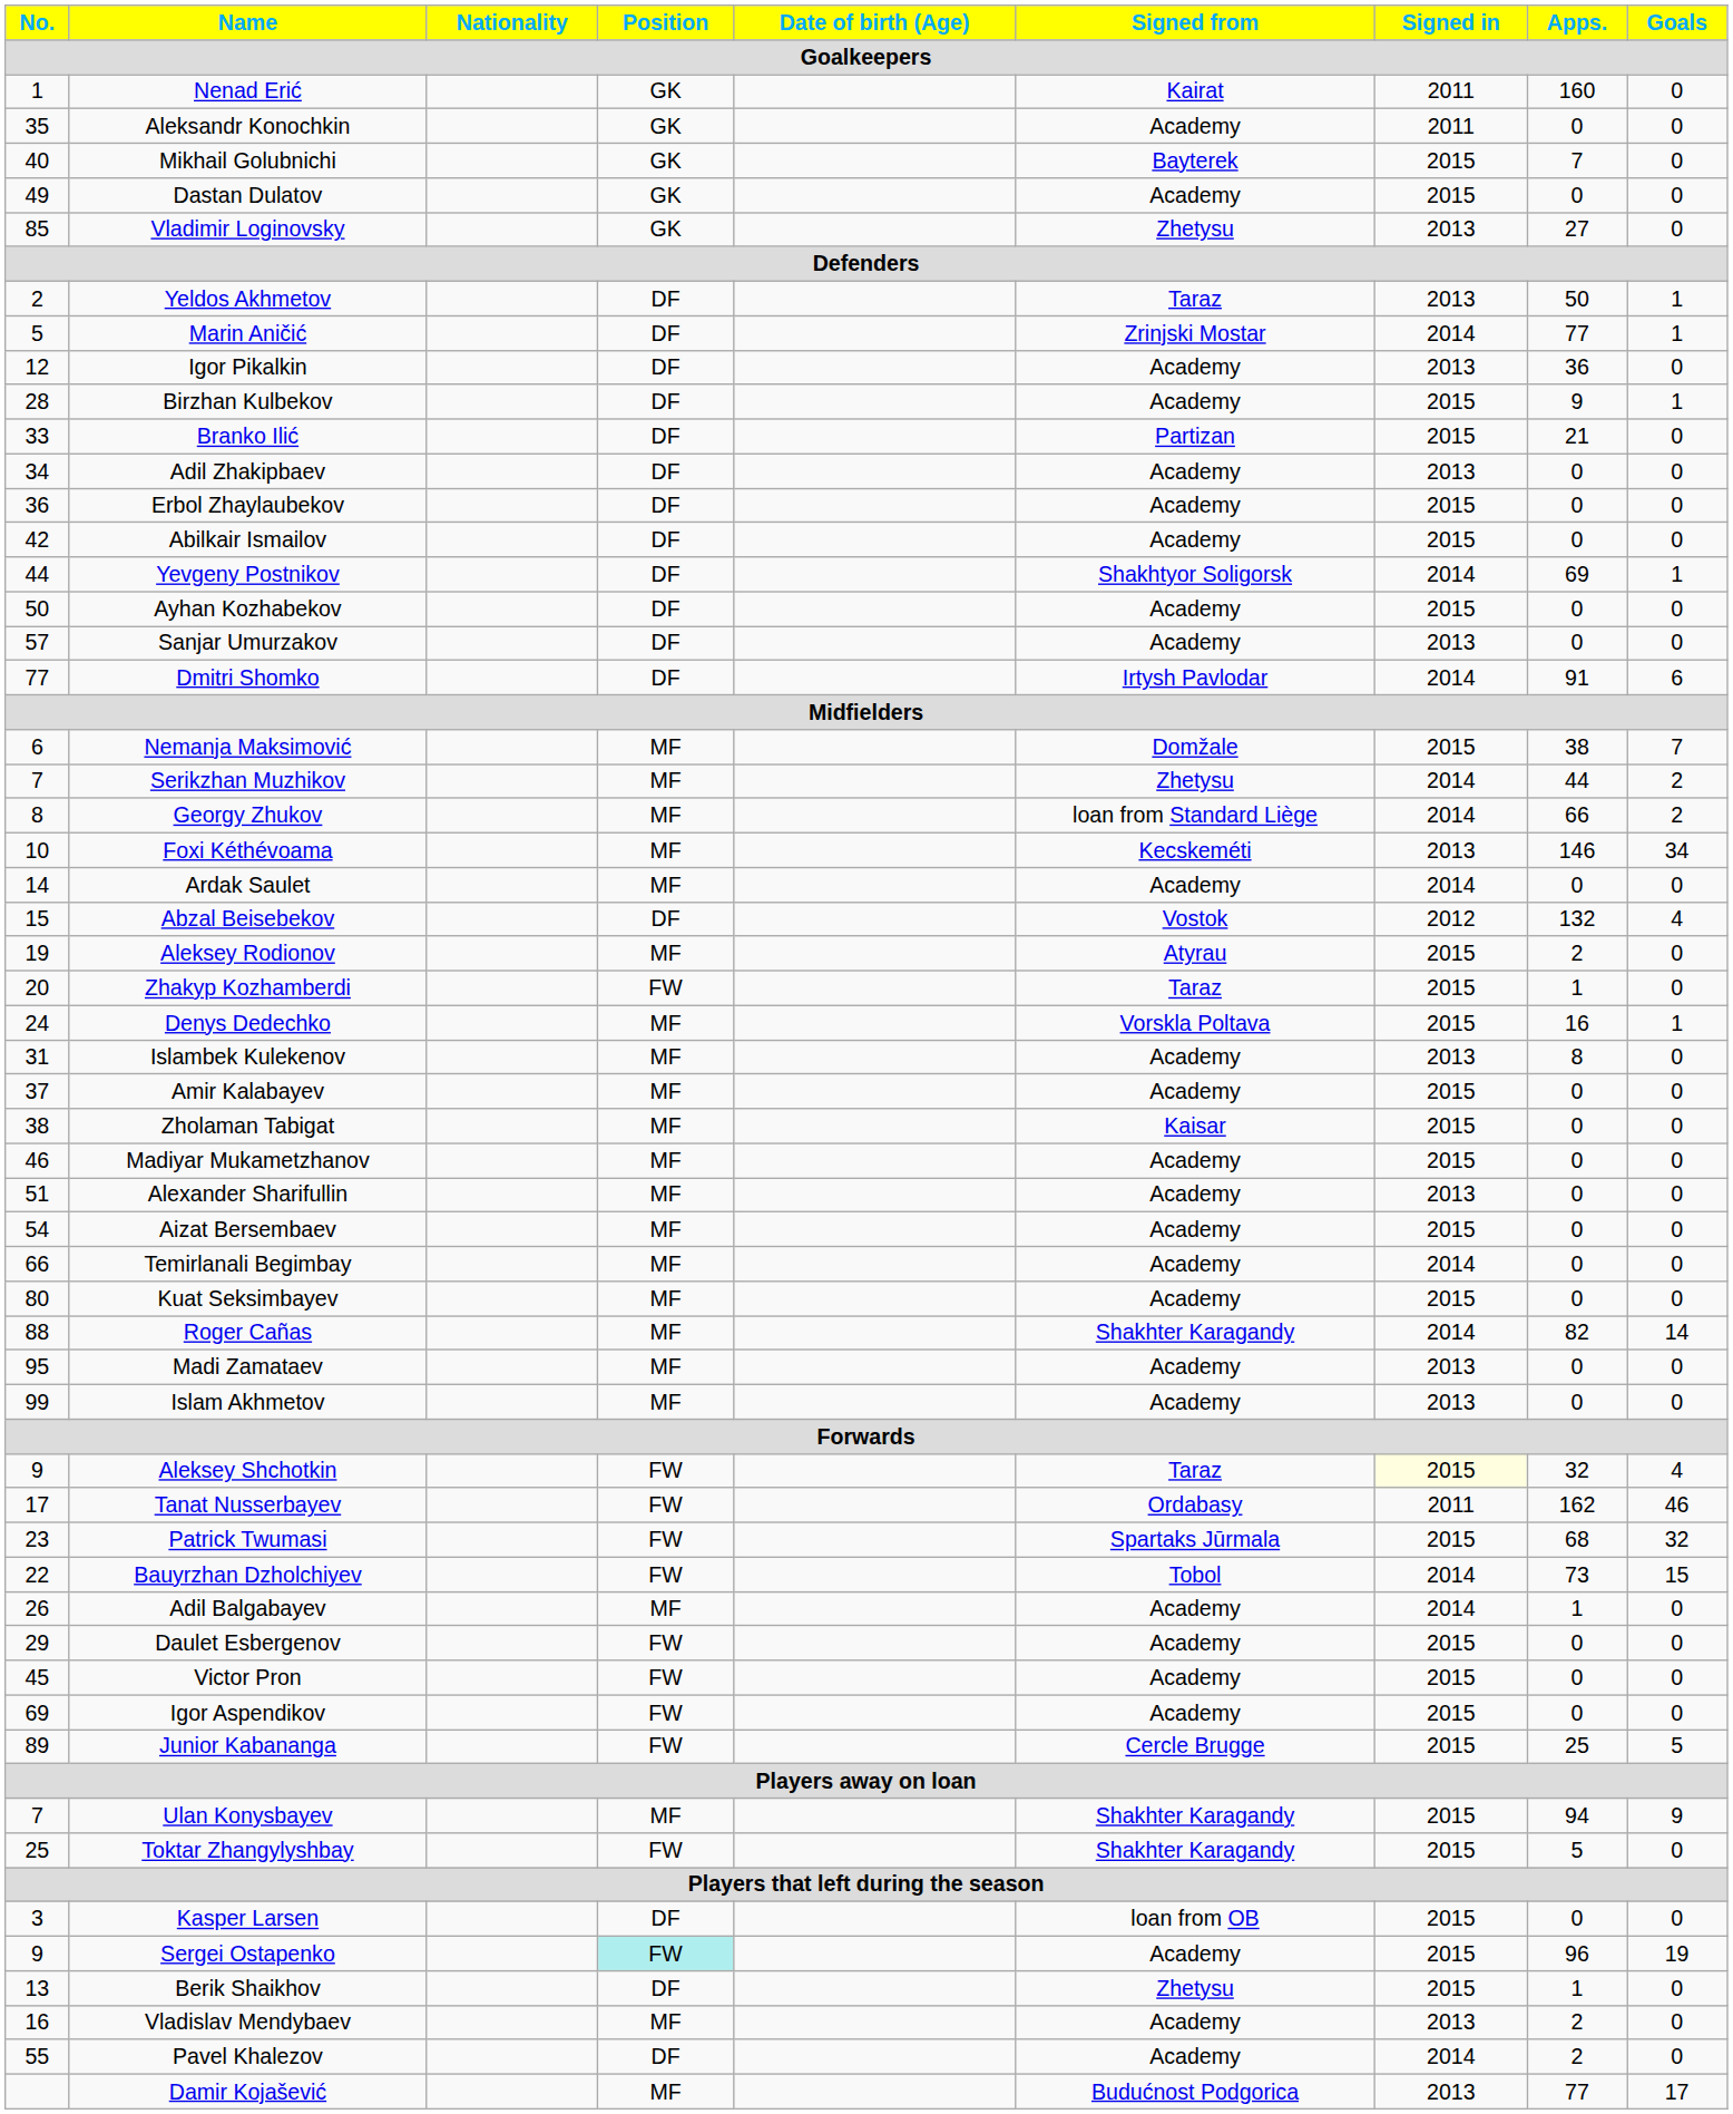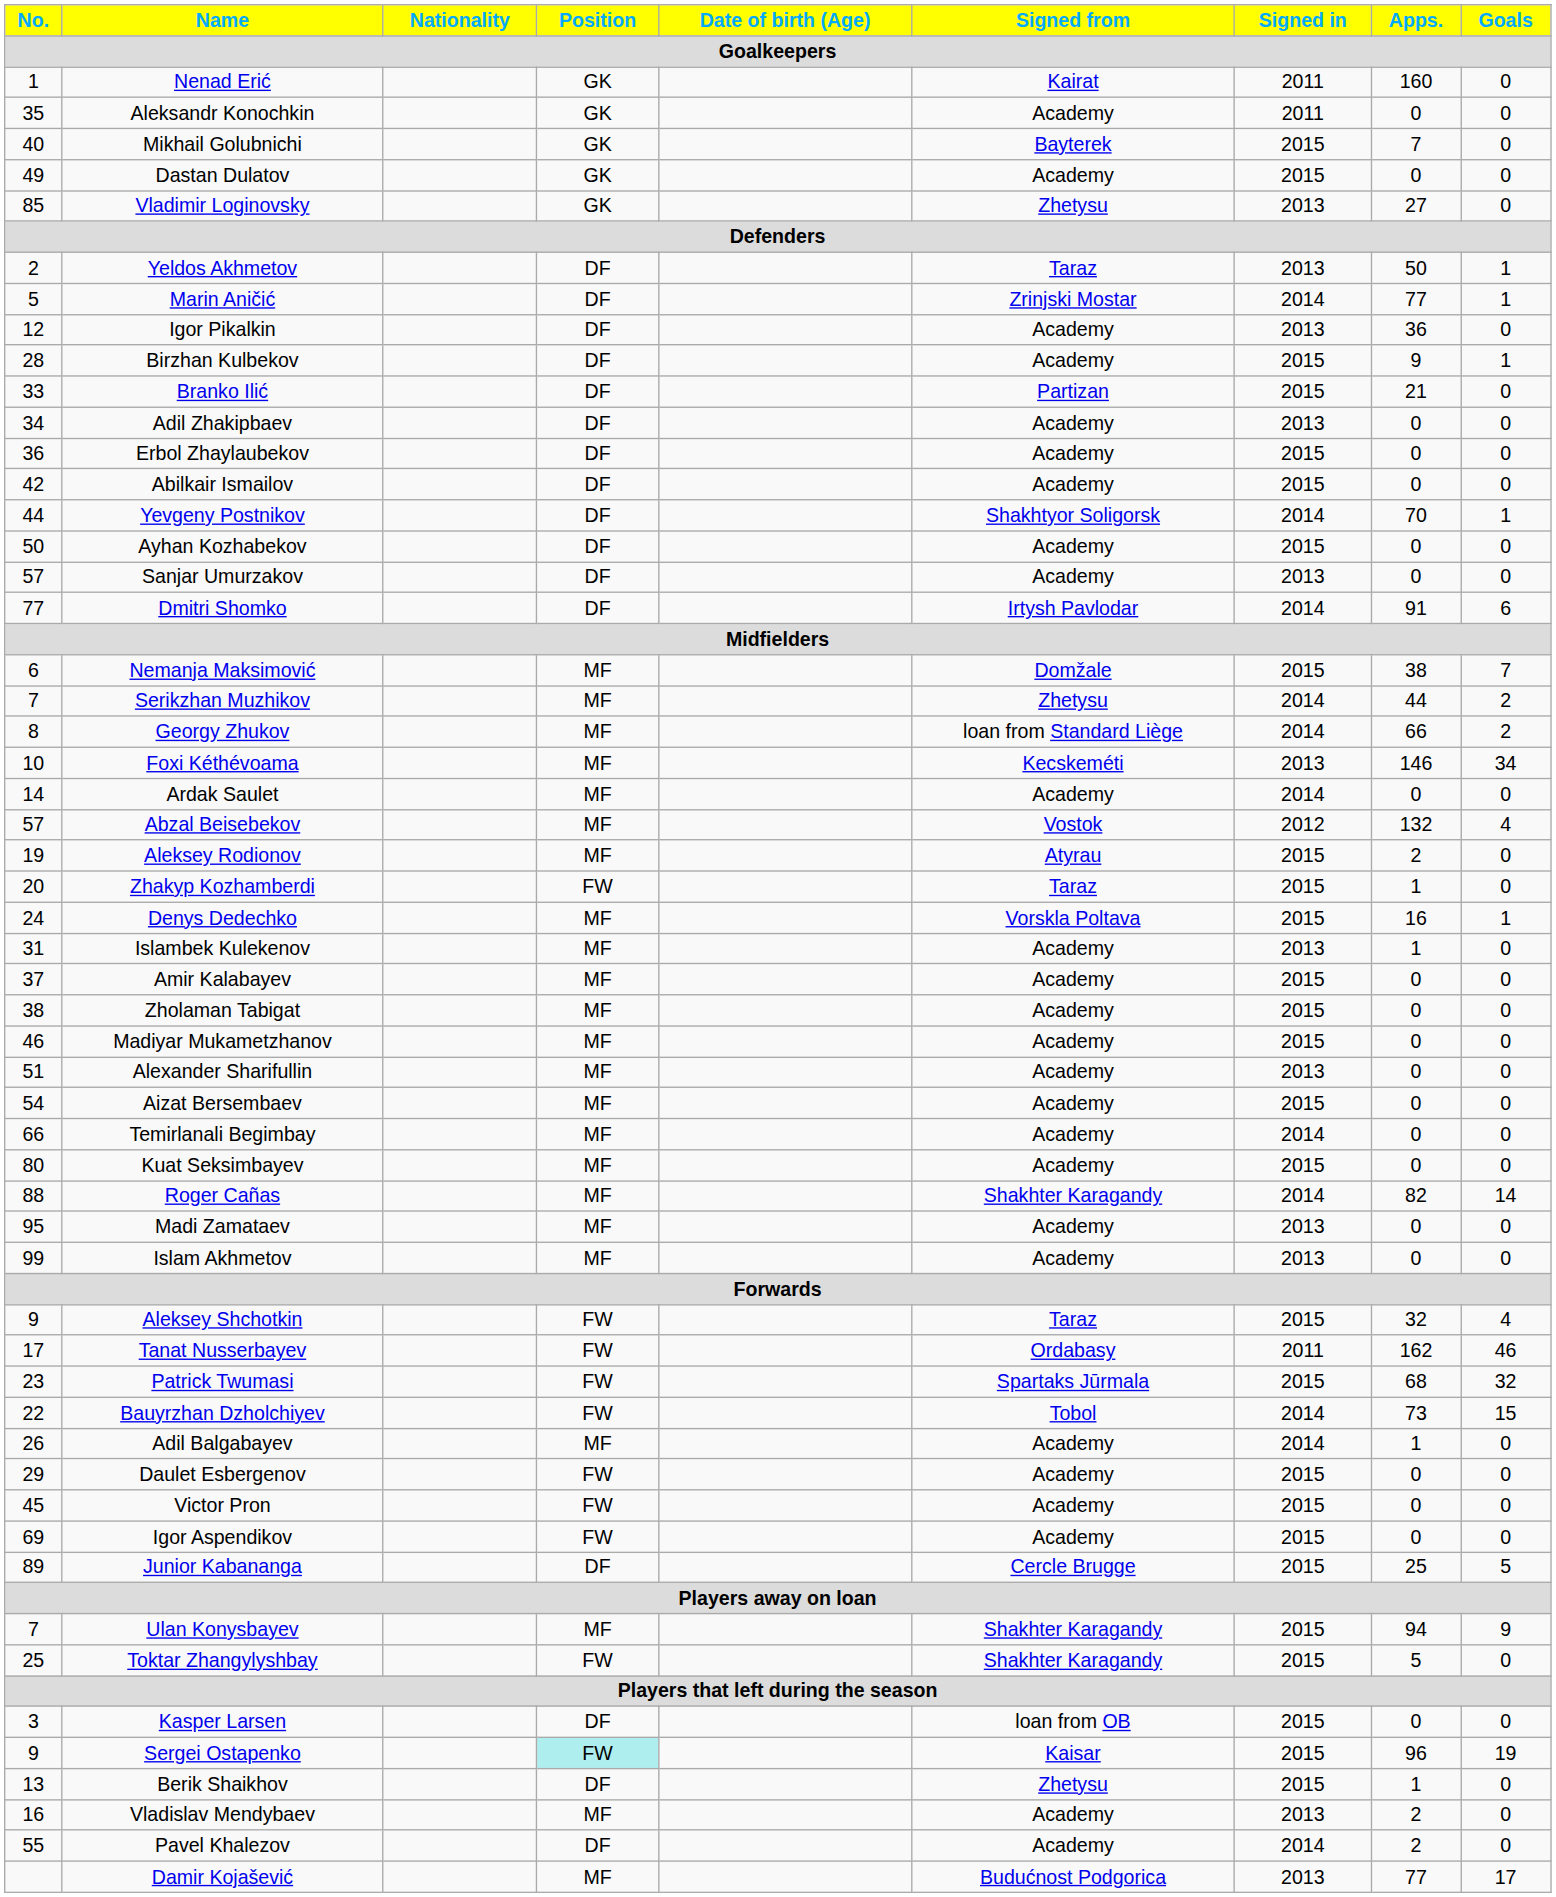Yevgeny Postnikov | Apps.: 69 -> 70
Abzal Beisebekov | No.: 15 -> 57
Abzal Beisebekov | Position: DF -> MF
Islambek Kulekenov | Apps.: 8 -> 1
Zholaman Tabigat | Signed from: Kaisar -> Academy
Aleksey Shchotkin | Signed in: lightyellow background -> no background
Junior Kabananga | Position: FW -> DF
Sergei Ostapenko | Signed from: Academy -> Kaisar
